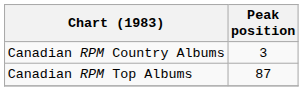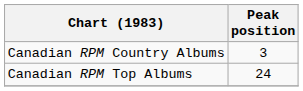Canadian RPM Top Albums | Peak position: 87 -> 24
